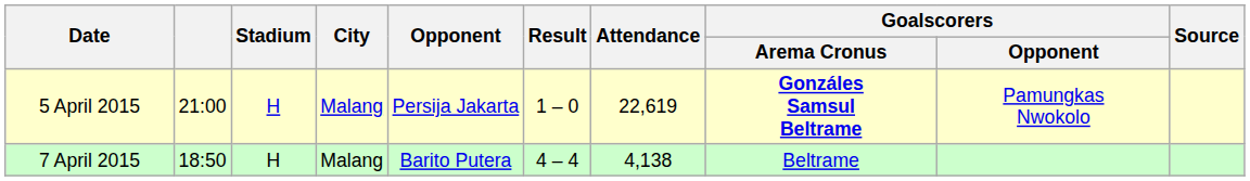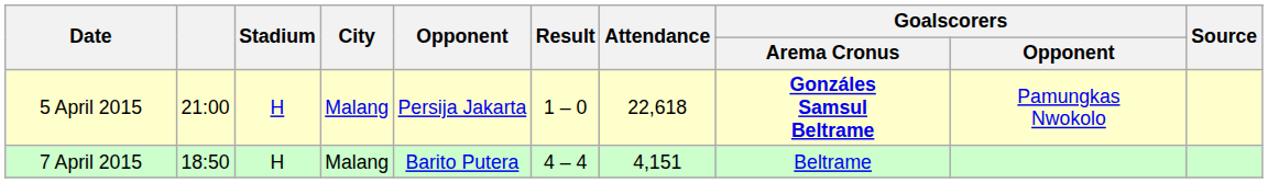5 April 2015 | Attendance: 22,619 -> 22,618
7 April 2015 | Attendance: 4,138 -> 4,151
